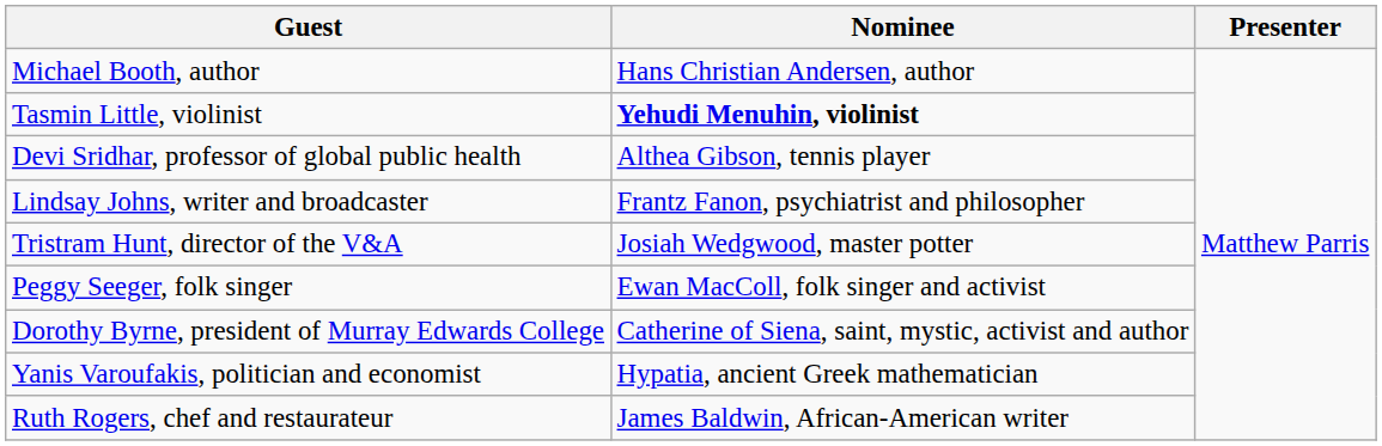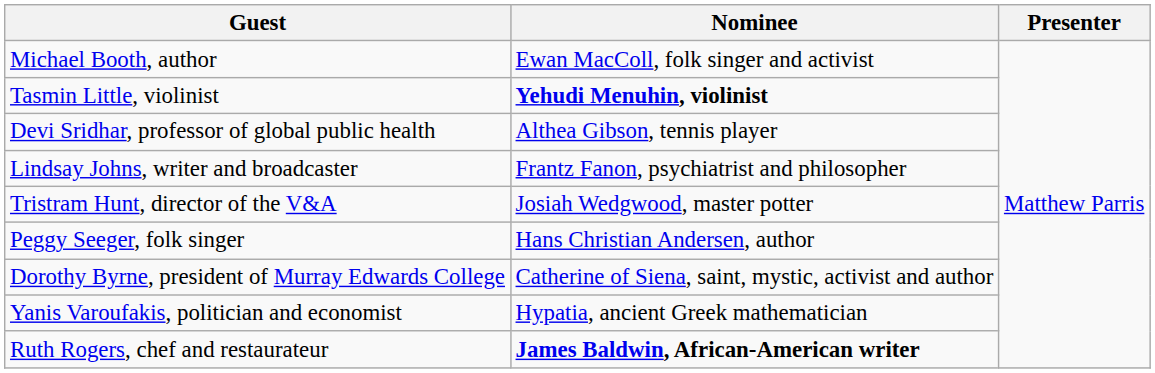Michael Booth, author | Nominee: Hans Christian Andersen, author -> Ewan MacColl, folk singer and activist
Peggy Seeger, folk singer | Nominee: Ewan MacColl, folk singer and activist -> Hans Christian Andersen, author
Ruth Rogers, chef and restaurateur | Nominee: normal -> bold
